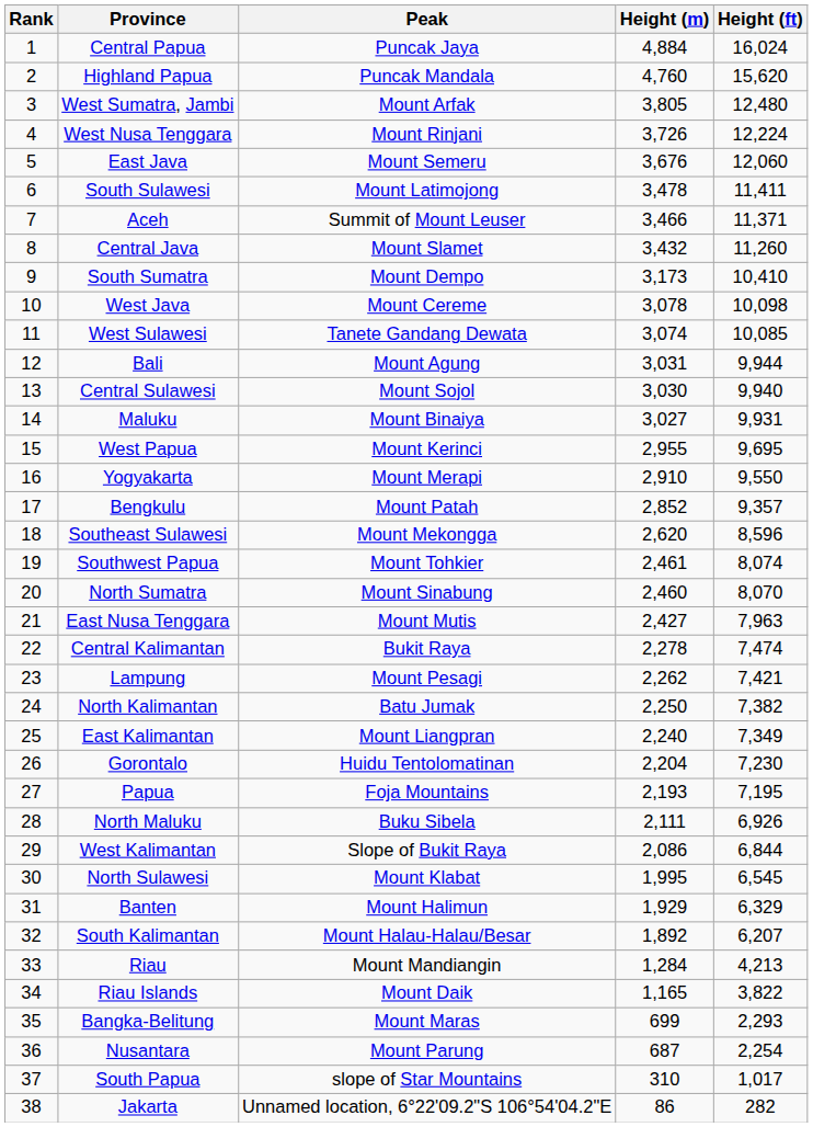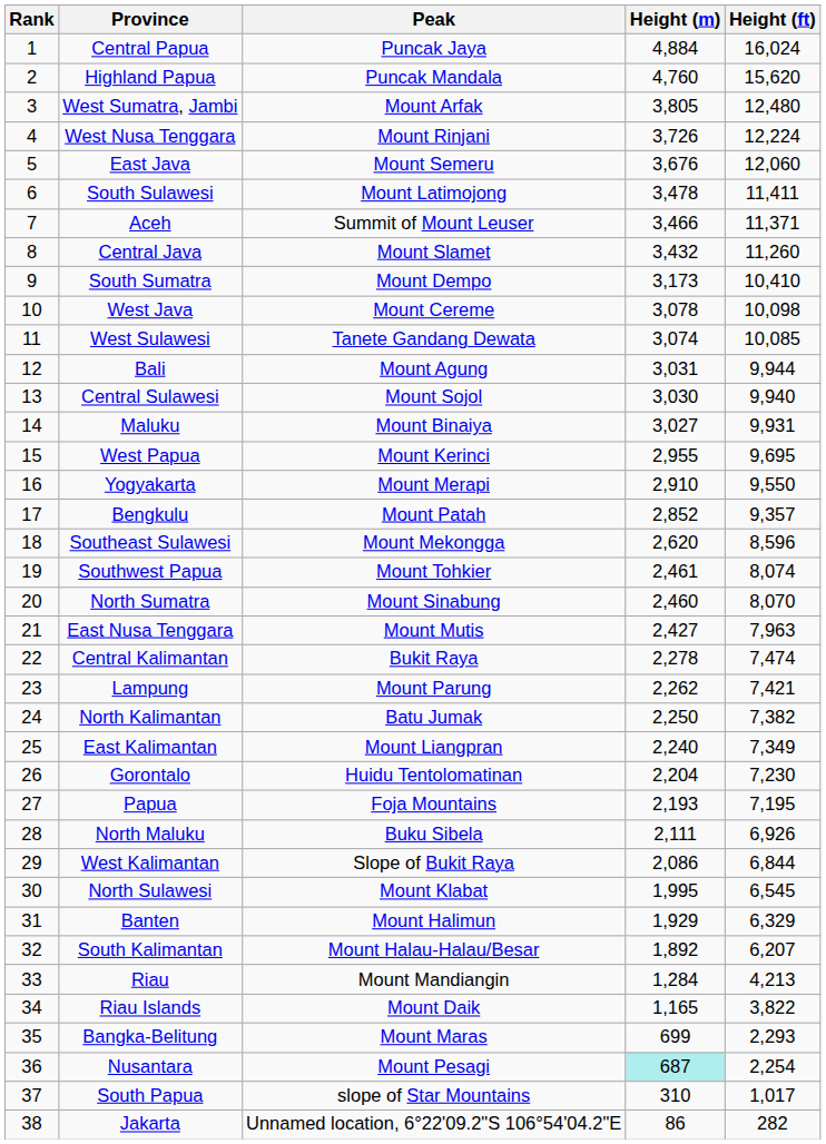Lampung | Peak: Mount Pesagi -> Mount Parung
Nusantara | Peak: Mount Parung -> Mount Pesagi
Nusantara | Height (m): no background -> paleturquoise background
